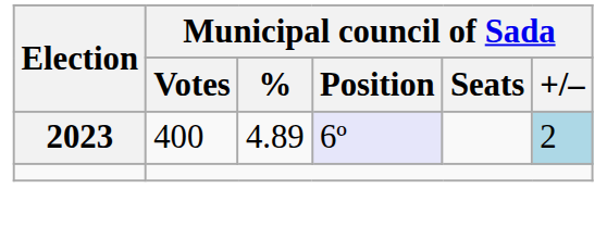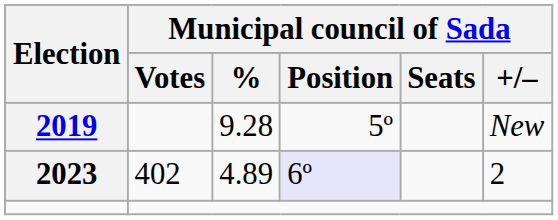+ row: 2019 | 9.28 | 5º | New
2023 | Municipal council of Sada / Votes: 400 -> 402
2023 | Municipal council of Sada / +/–: lightblue background -> no background
